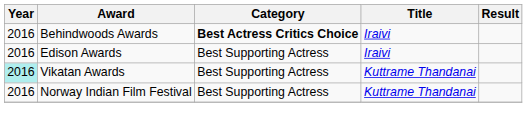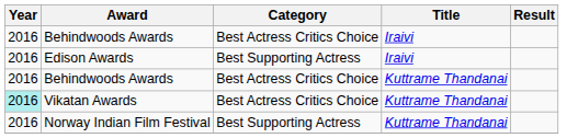Behindwoods Awards / Iraivi | Category: bold -> normal
+ row: 2016 | Behindwoods Awards | Best Actress Critics Choice | Kuttrame Thandanai
Vikatan Awards | Category: Best Supporting Actress -> Best Actress Critics Choice
